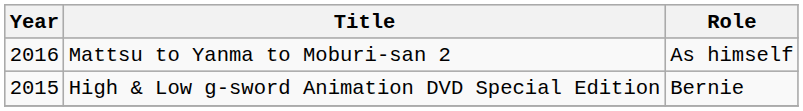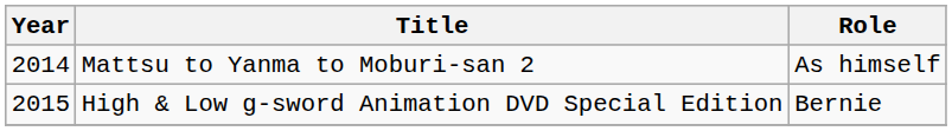Mattsu to Yanma to Moburi-san 2 | Year: 2016 -> 2014
